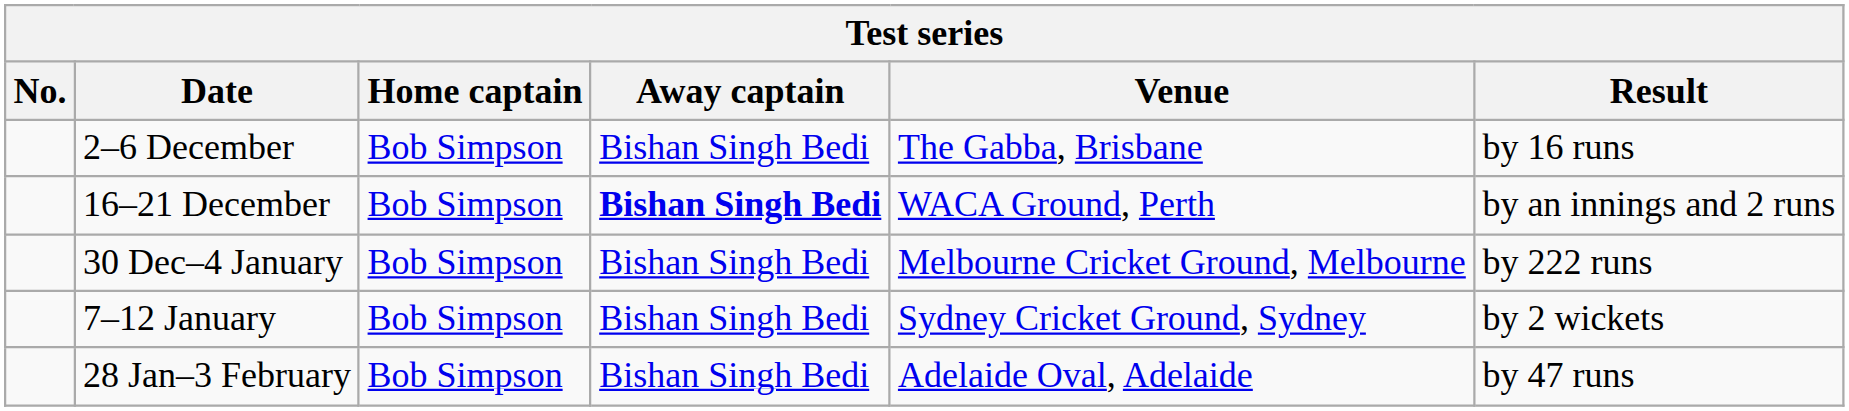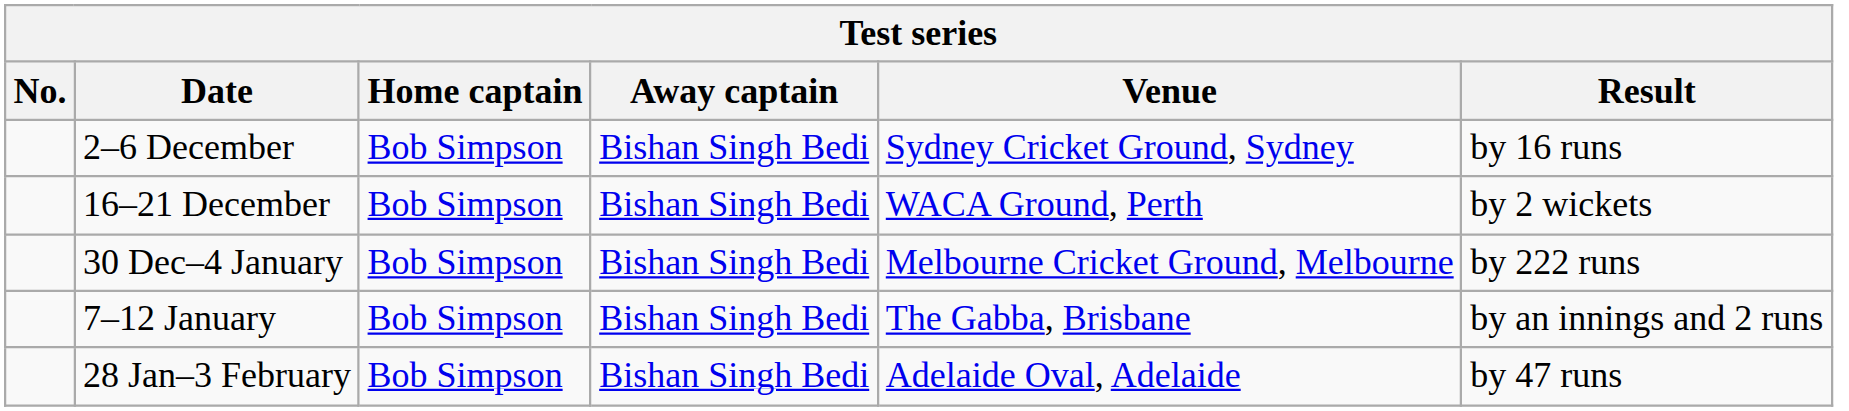2–6 December | Venue: The Gabba, Brisbane -> Sydney Cricket Ground, Sydney
16–21 December | Away captain: bold -> normal
16–21 December | Result: by an innings and 2 runs -> by 2 wickets
7–12 January | Venue: Sydney Cricket Ground, Sydney -> The Gabba, Brisbane
7–12 January | Result: by 2 wickets -> by an innings and 2 runs
